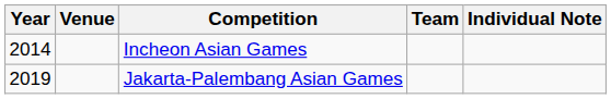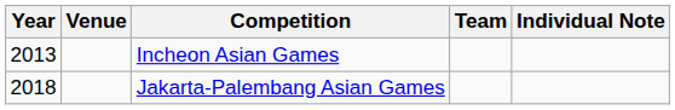Incheon Asian Games | Year: 2014 -> 2013
Jakarta-Palembang Asian Games | Year: 2019 -> 2018
